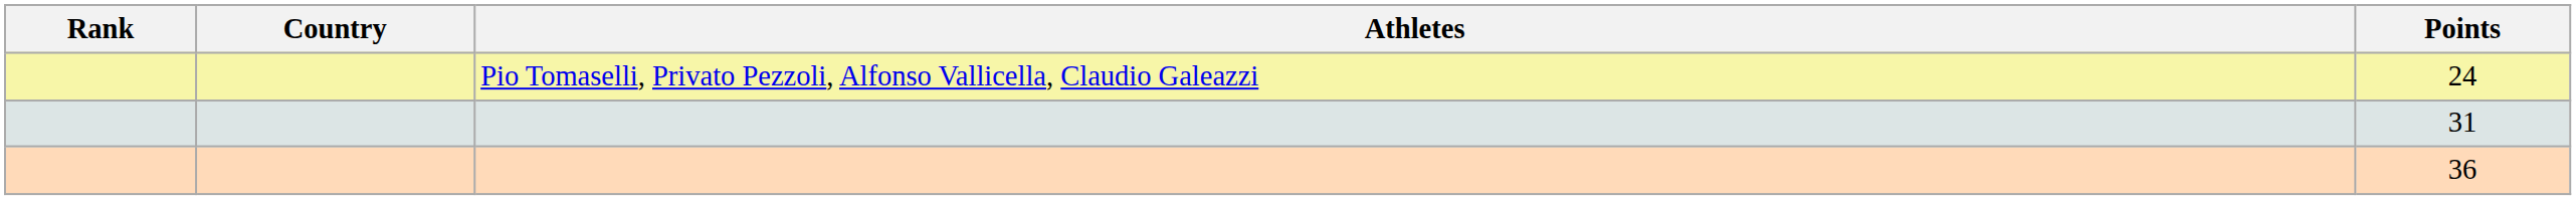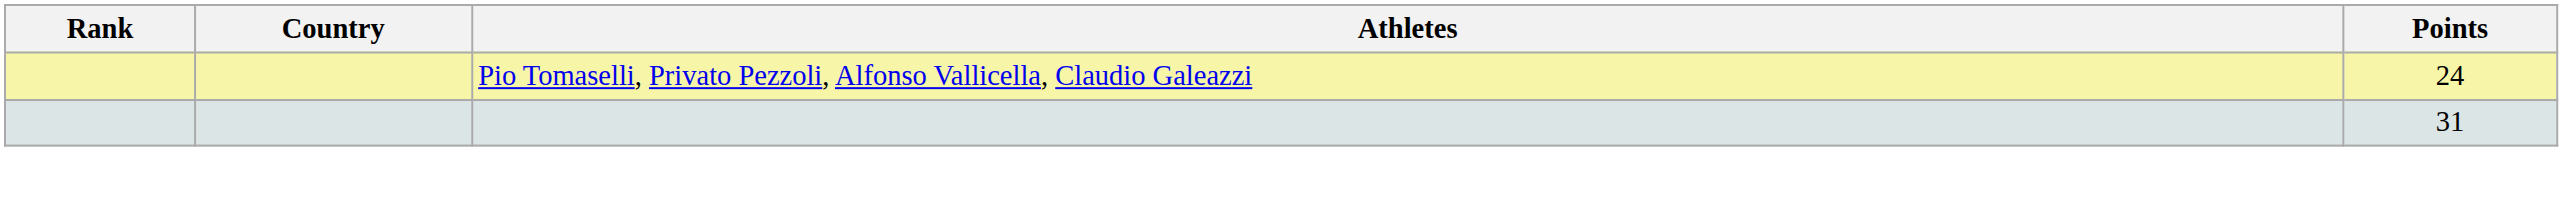- row: 36
